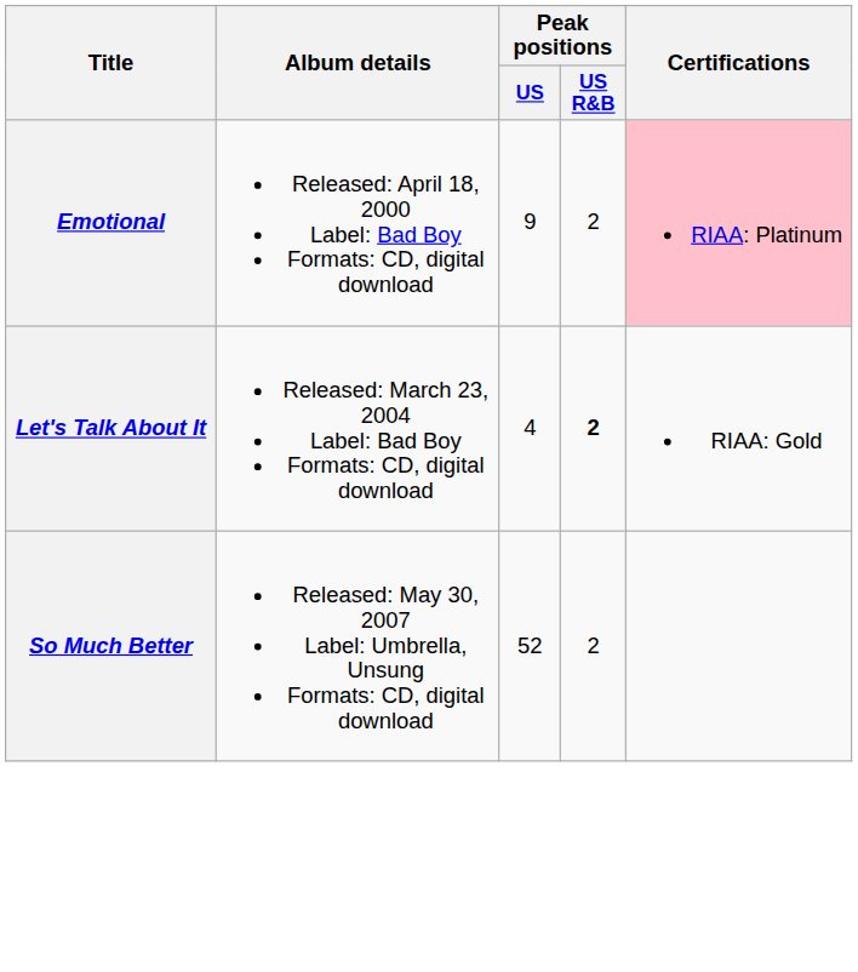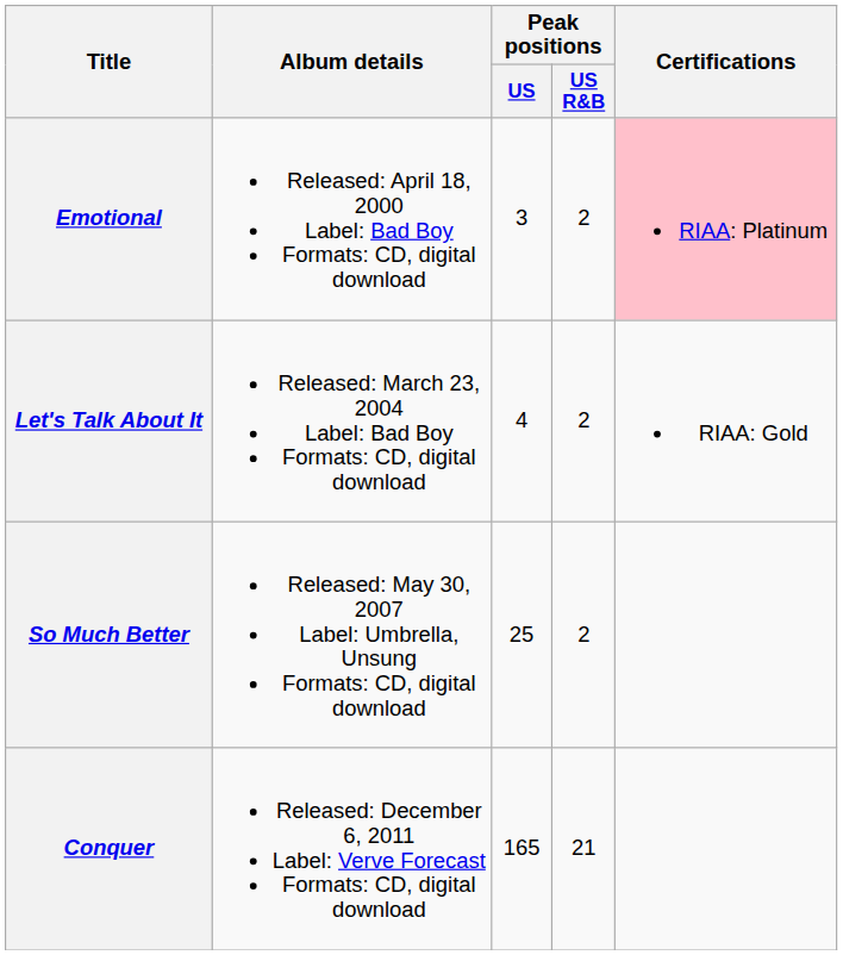Emotional | Peak positions / US: 9 -> 3
Let's Talk About It | Peak positions / US R&B: bold -> normal
So Much Better | Peak positions / US: 52 -> 25
+ row: Conquer | Released: December 6, 2011 Label: Verve Forecast Formats: CD, digital download | 165 | 21
